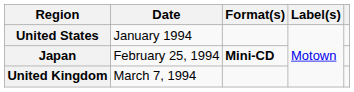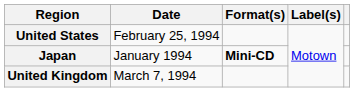United States | Date: January 1994 -> February 25, 1994
Japan | Date: February 25, 1994 -> January 1994
